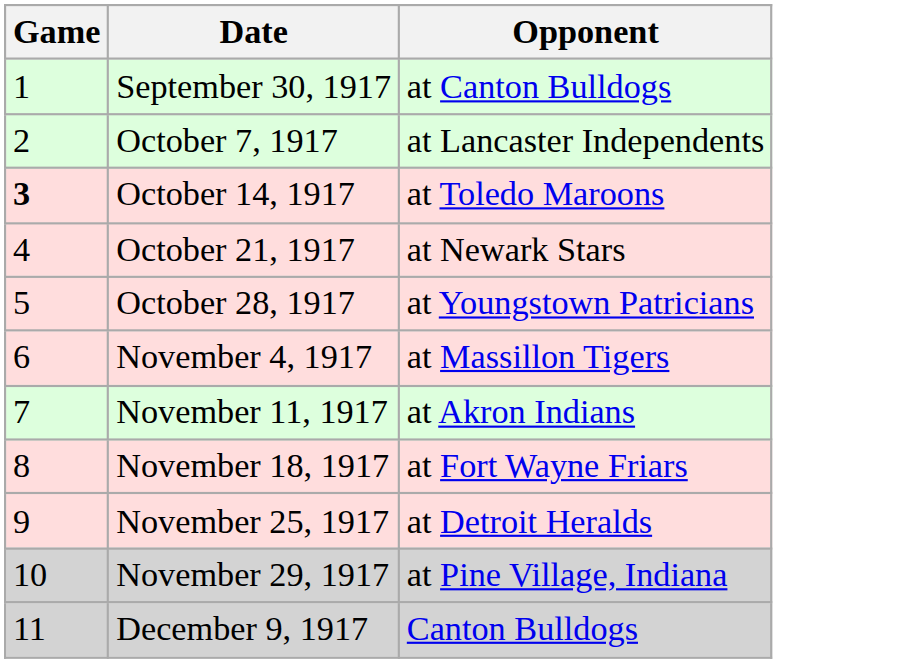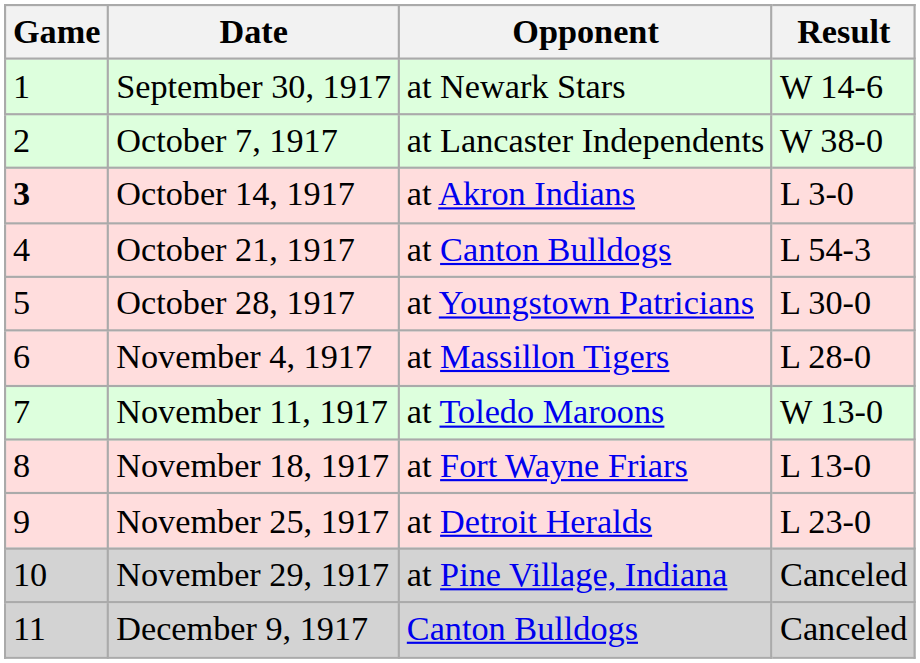+ column: Result | W 14-6 | W 38-0 | L 3-0 | L 54-3 | L 30-0 | L 28-0 | W 13-0 | L 13-0 | L 23-0 | Canceled | Canceled
September 30, 1917 | Opponent: at Canton Bulldogs -> at Newark Stars
October 14, 1917 | Opponent: at Toledo Maroons -> at Akron Indians
October 21, 1917 | Opponent: at Newark Stars -> at Canton Bulldogs
November 11, 1917 | Opponent: at Akron Indians -> at Toledo Maroons
